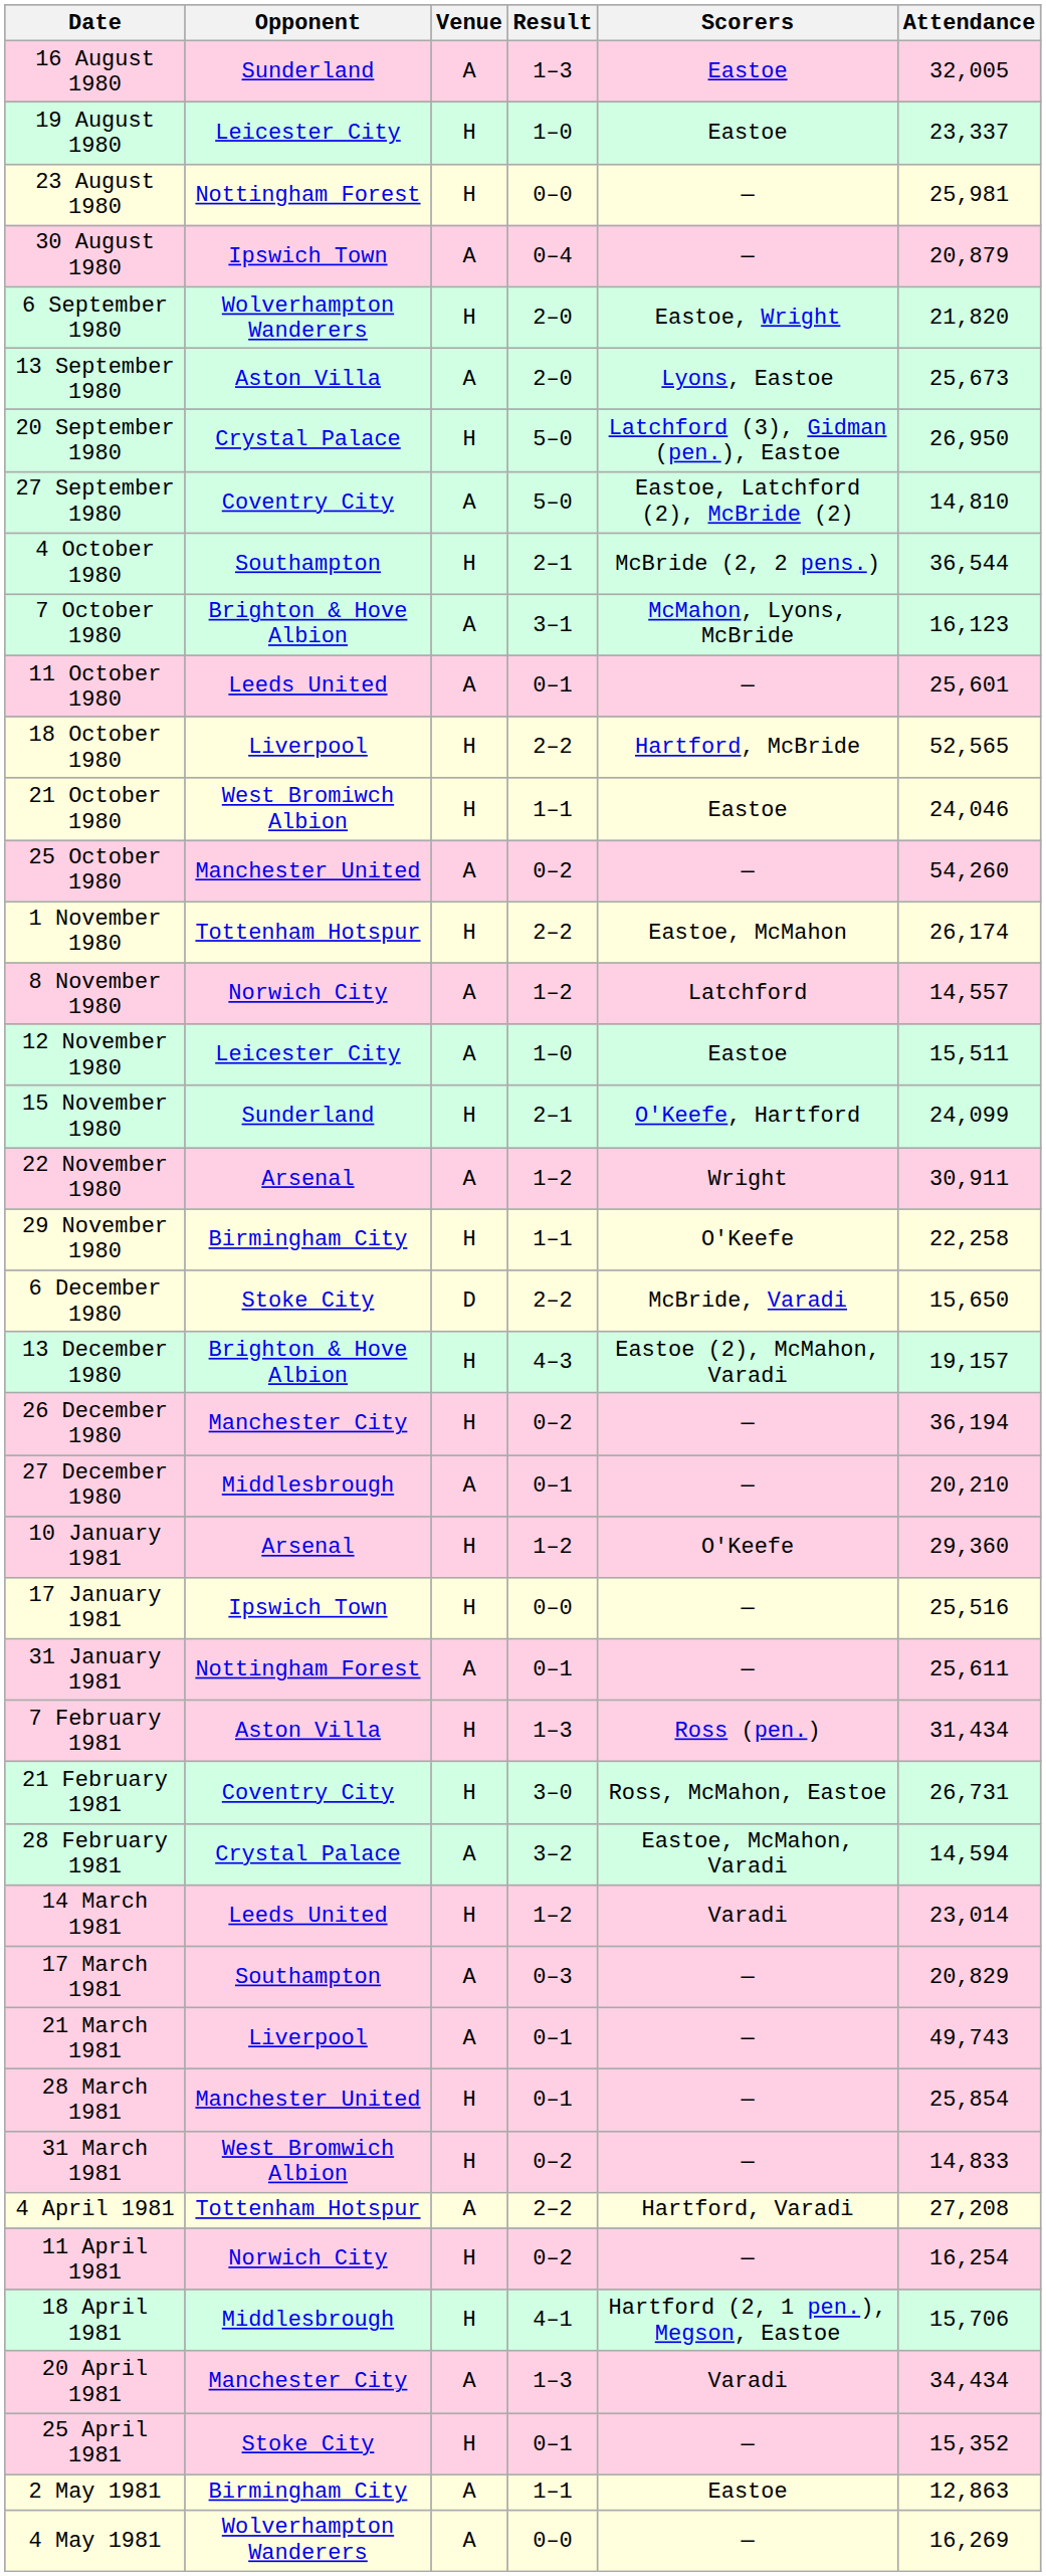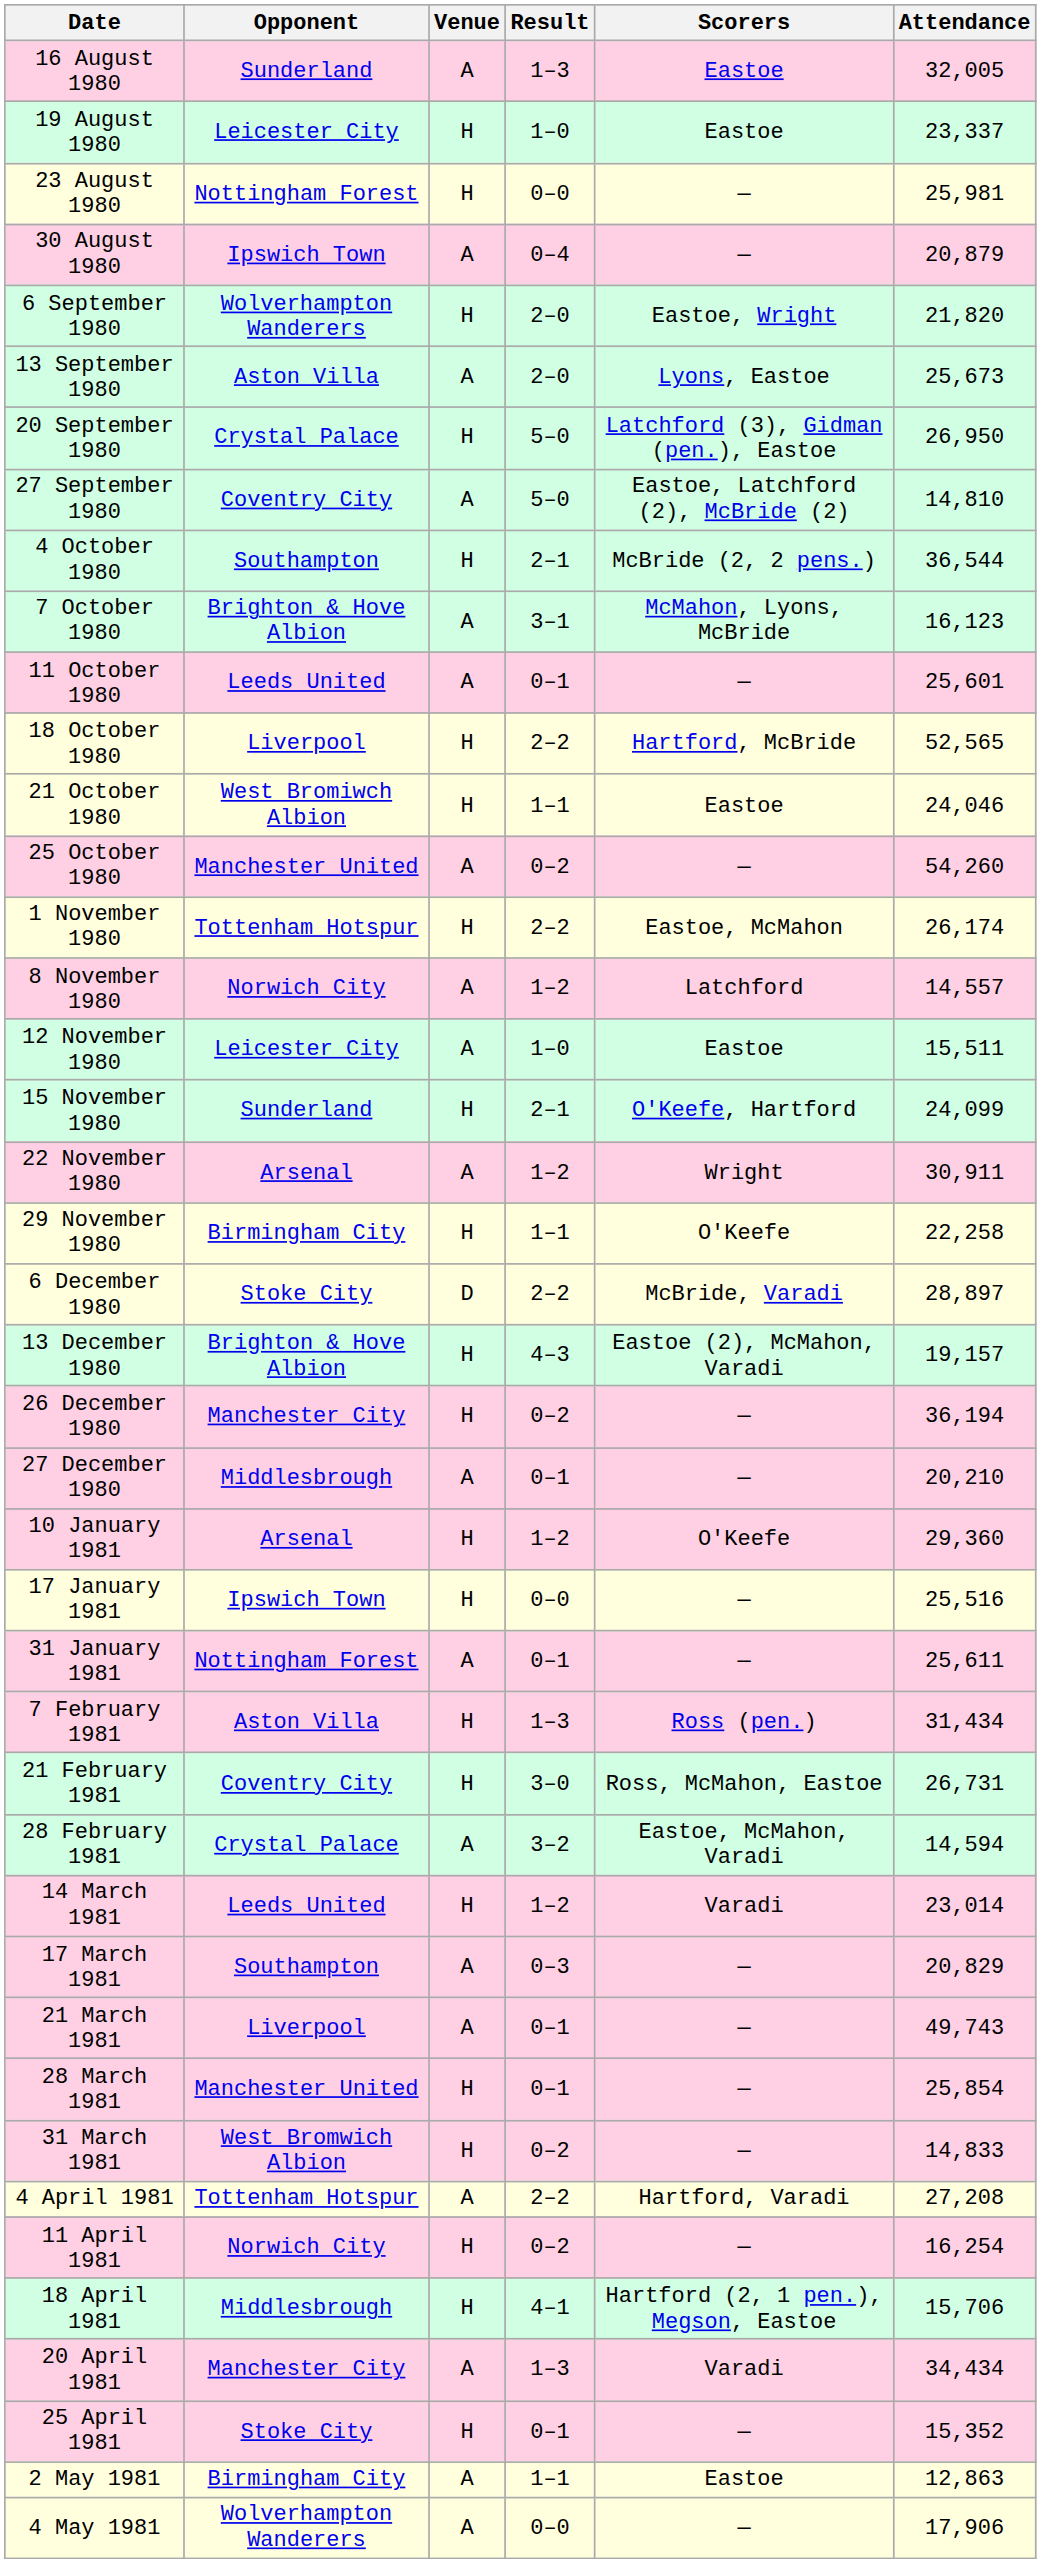6 December 1980 | Attendance: 15,650 -> 28,897
4 May 1981 | Attendance: 16,269 -> 17,906
